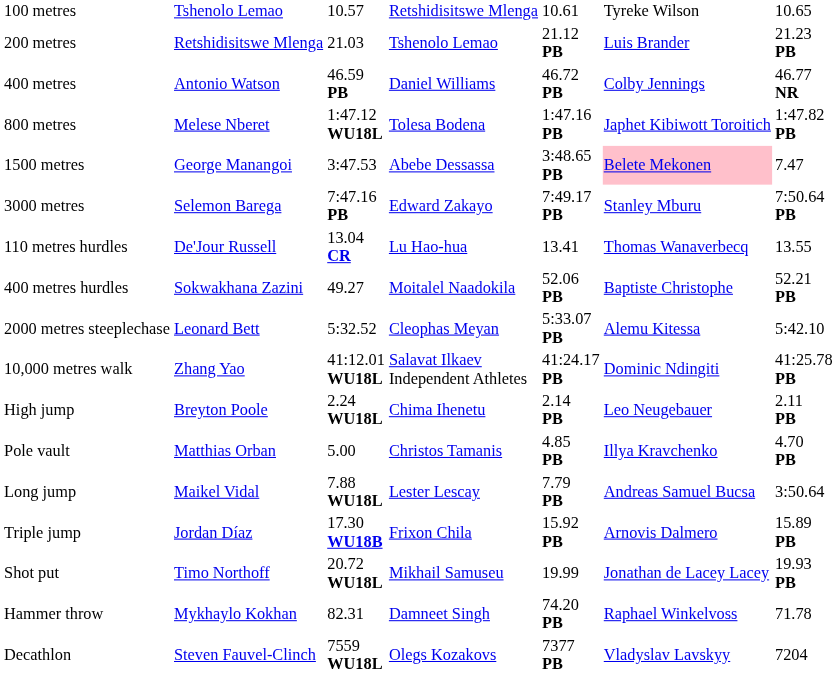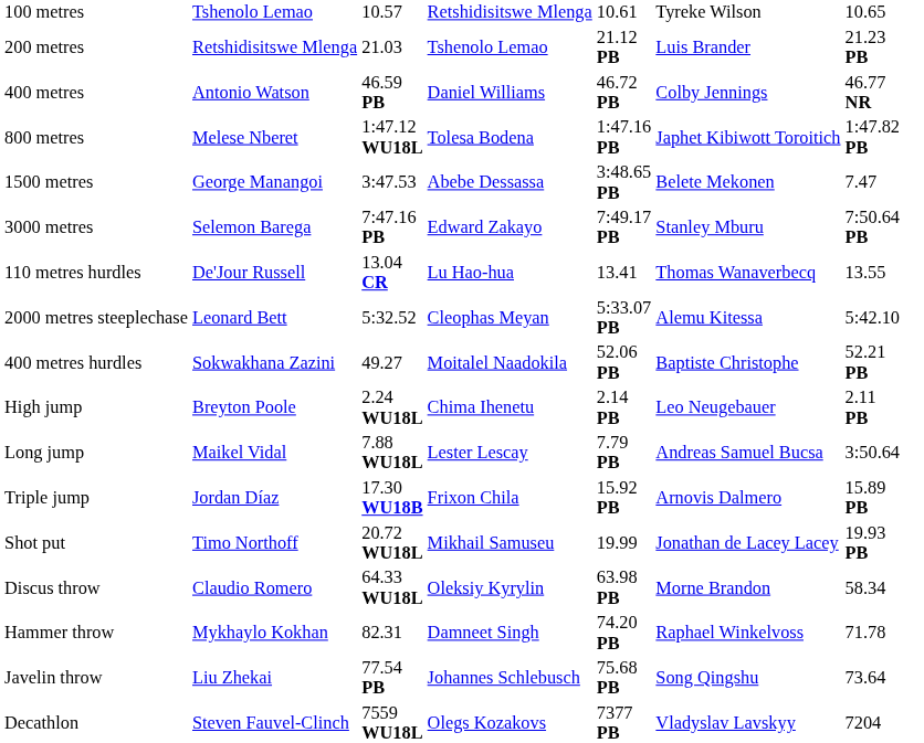1500 metres | column 6: pink background -> no background
rows swapped: 400 metres hurdles <-> 2000 metres steeplechase
- row: 10,000 metres walk | Zhang Yao | 41:12.01 WU18L | Salavat Ilkaev Independent Athletes | 41:24.17 PB | Dominic Ndingiti | 41:25.78 PB
- row: Pole vault | Matthias Orban | 5.00 | Christos Tamanis | 4.85 PB | Illya Kravchenko | 4.70 PB
+ row: Discus throw | Claudio Romero | 64.33 WU18L | Oleksiy Kyrylin | 63.98 PB | Morne Brandon | 58.34
+ row: Javelin throw | Liu Zhekai | 77.54 PB | Johannes Schlebusch | 75.68 PB | Song Qingshu | 73.64
